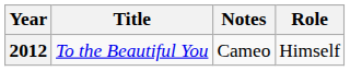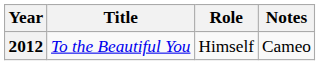columns swapped: Role <-> Notes
